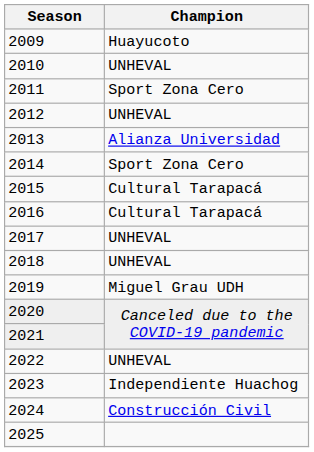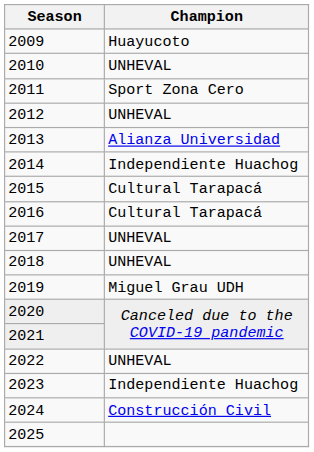2014 | Champion: Sport Zona Cero -> Independiente Huachog
